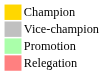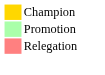- row: Vice-champion
